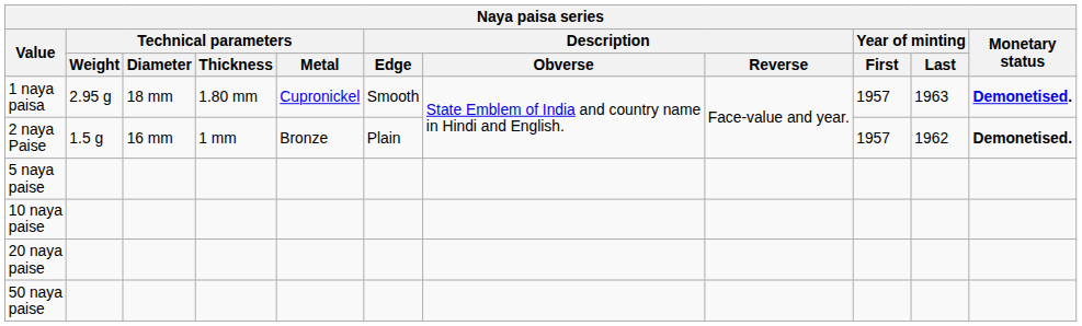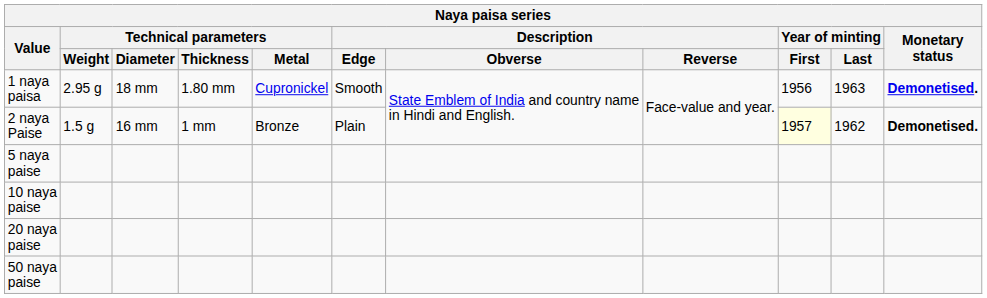1 naya paisa | Year of minting / First: 1957 -> 1956
2 naya Paise | Year of minting / First: no background -> lightyellow background
